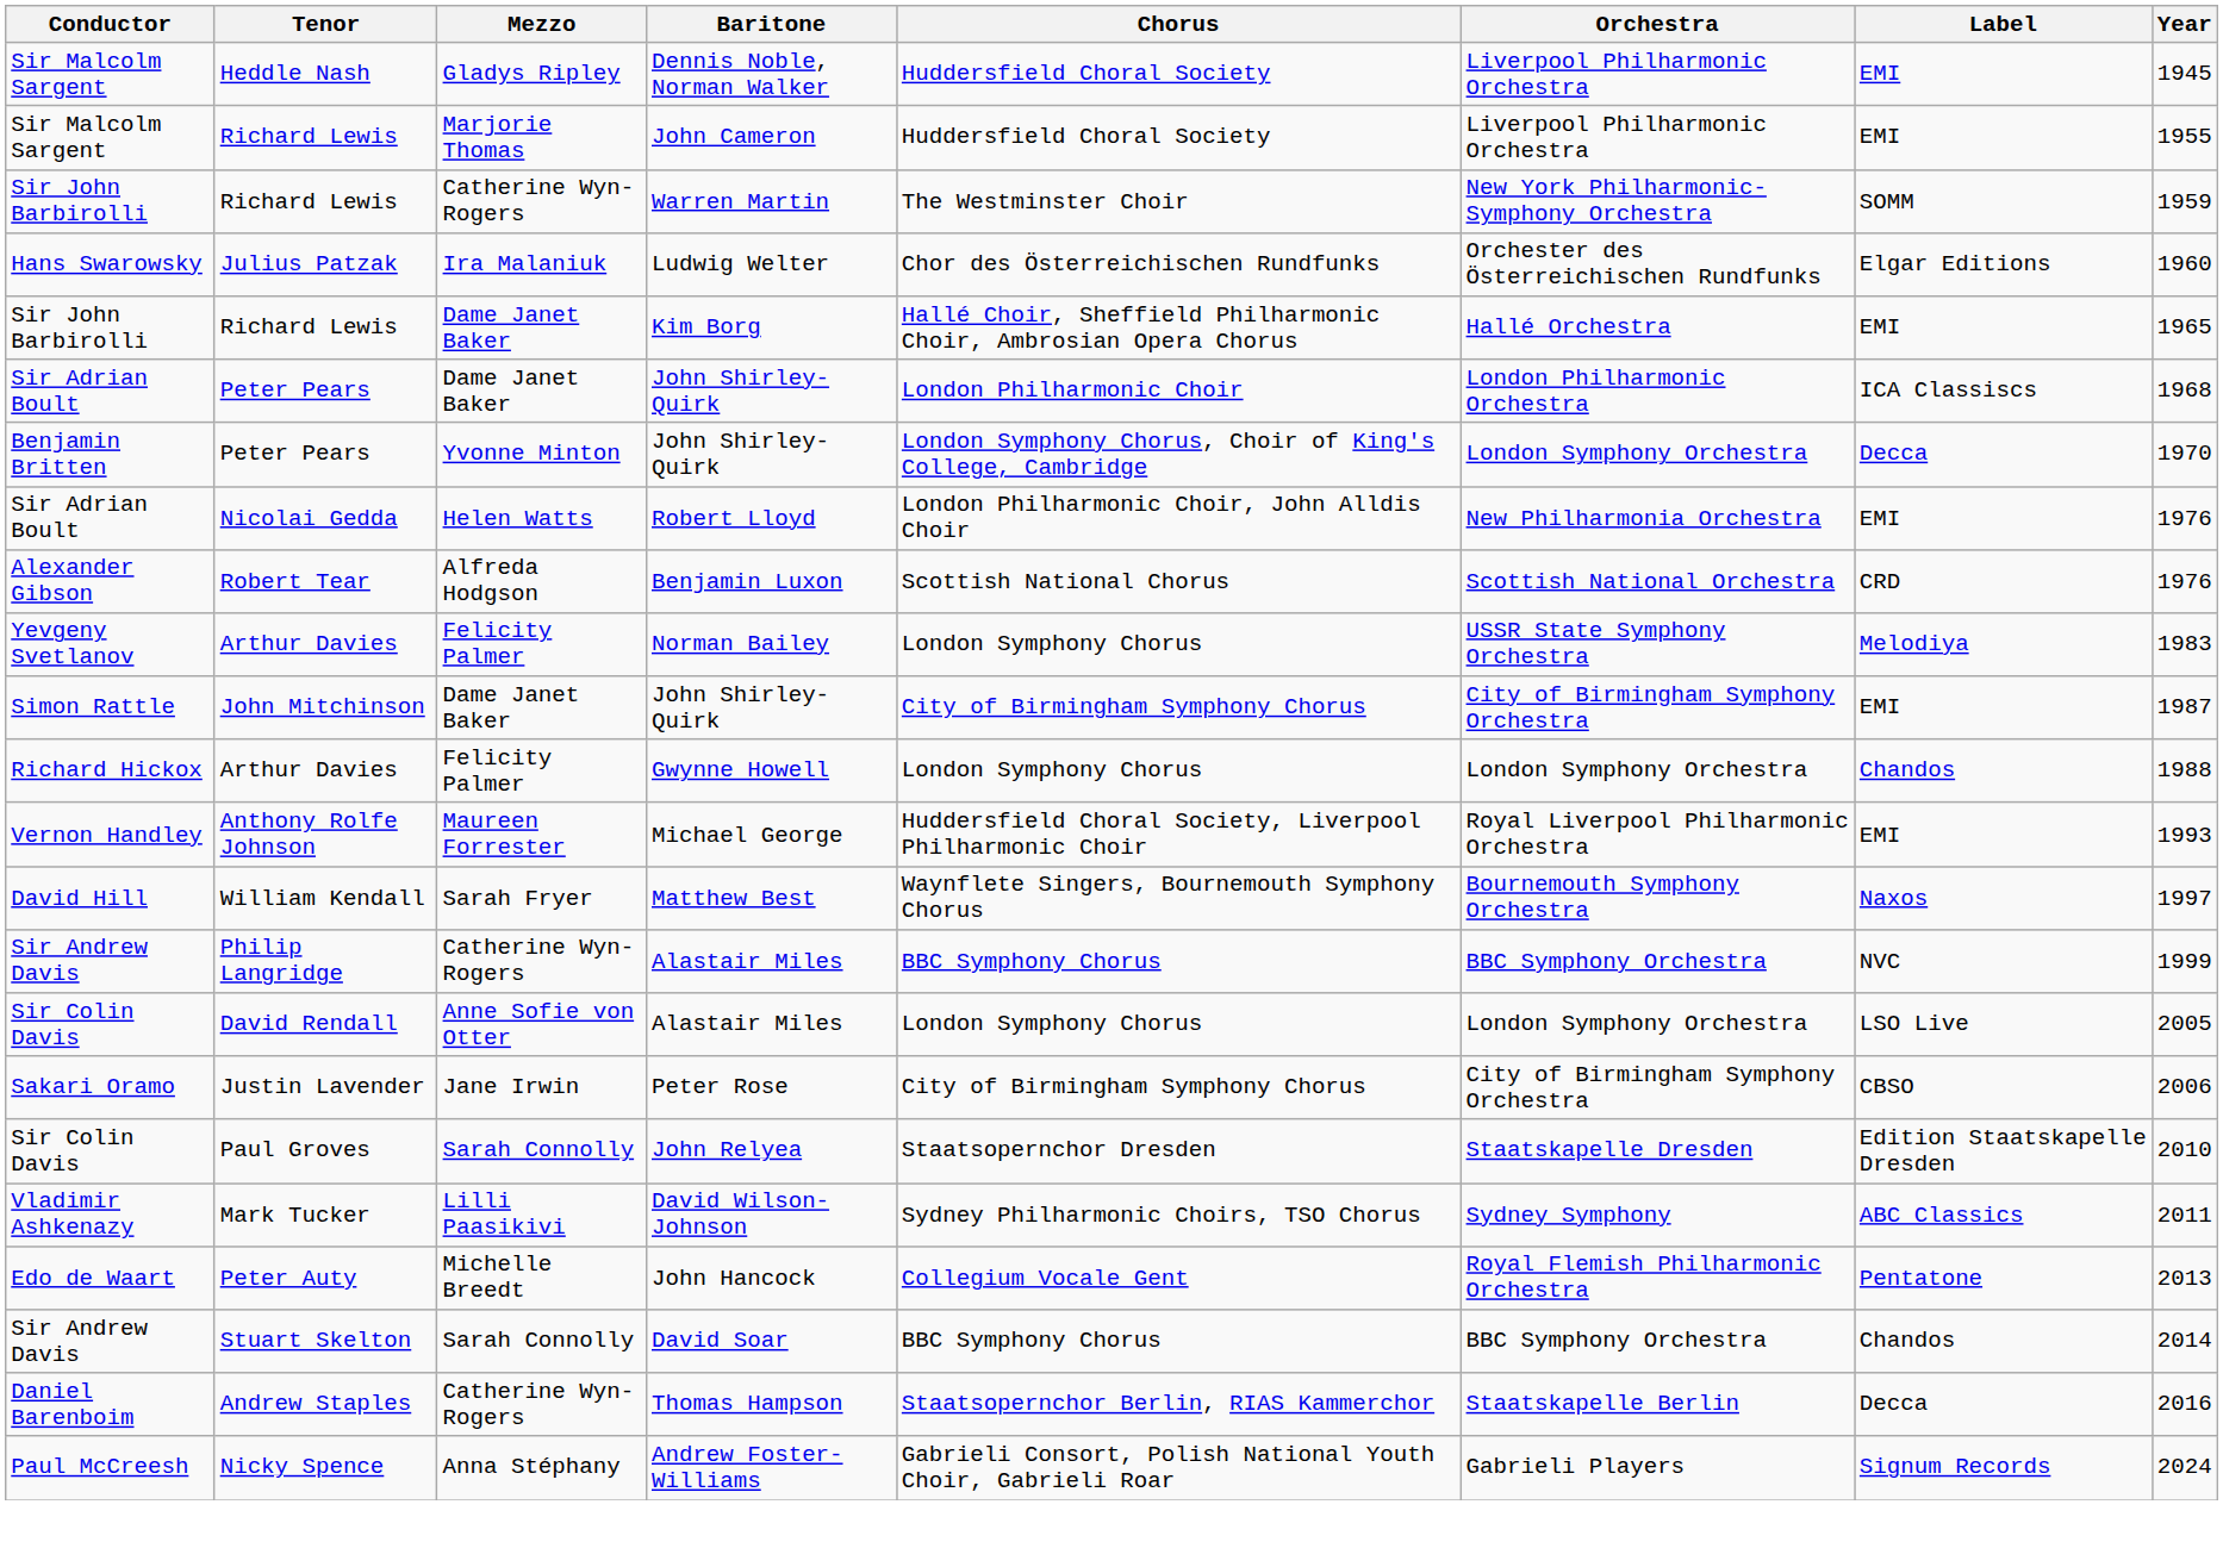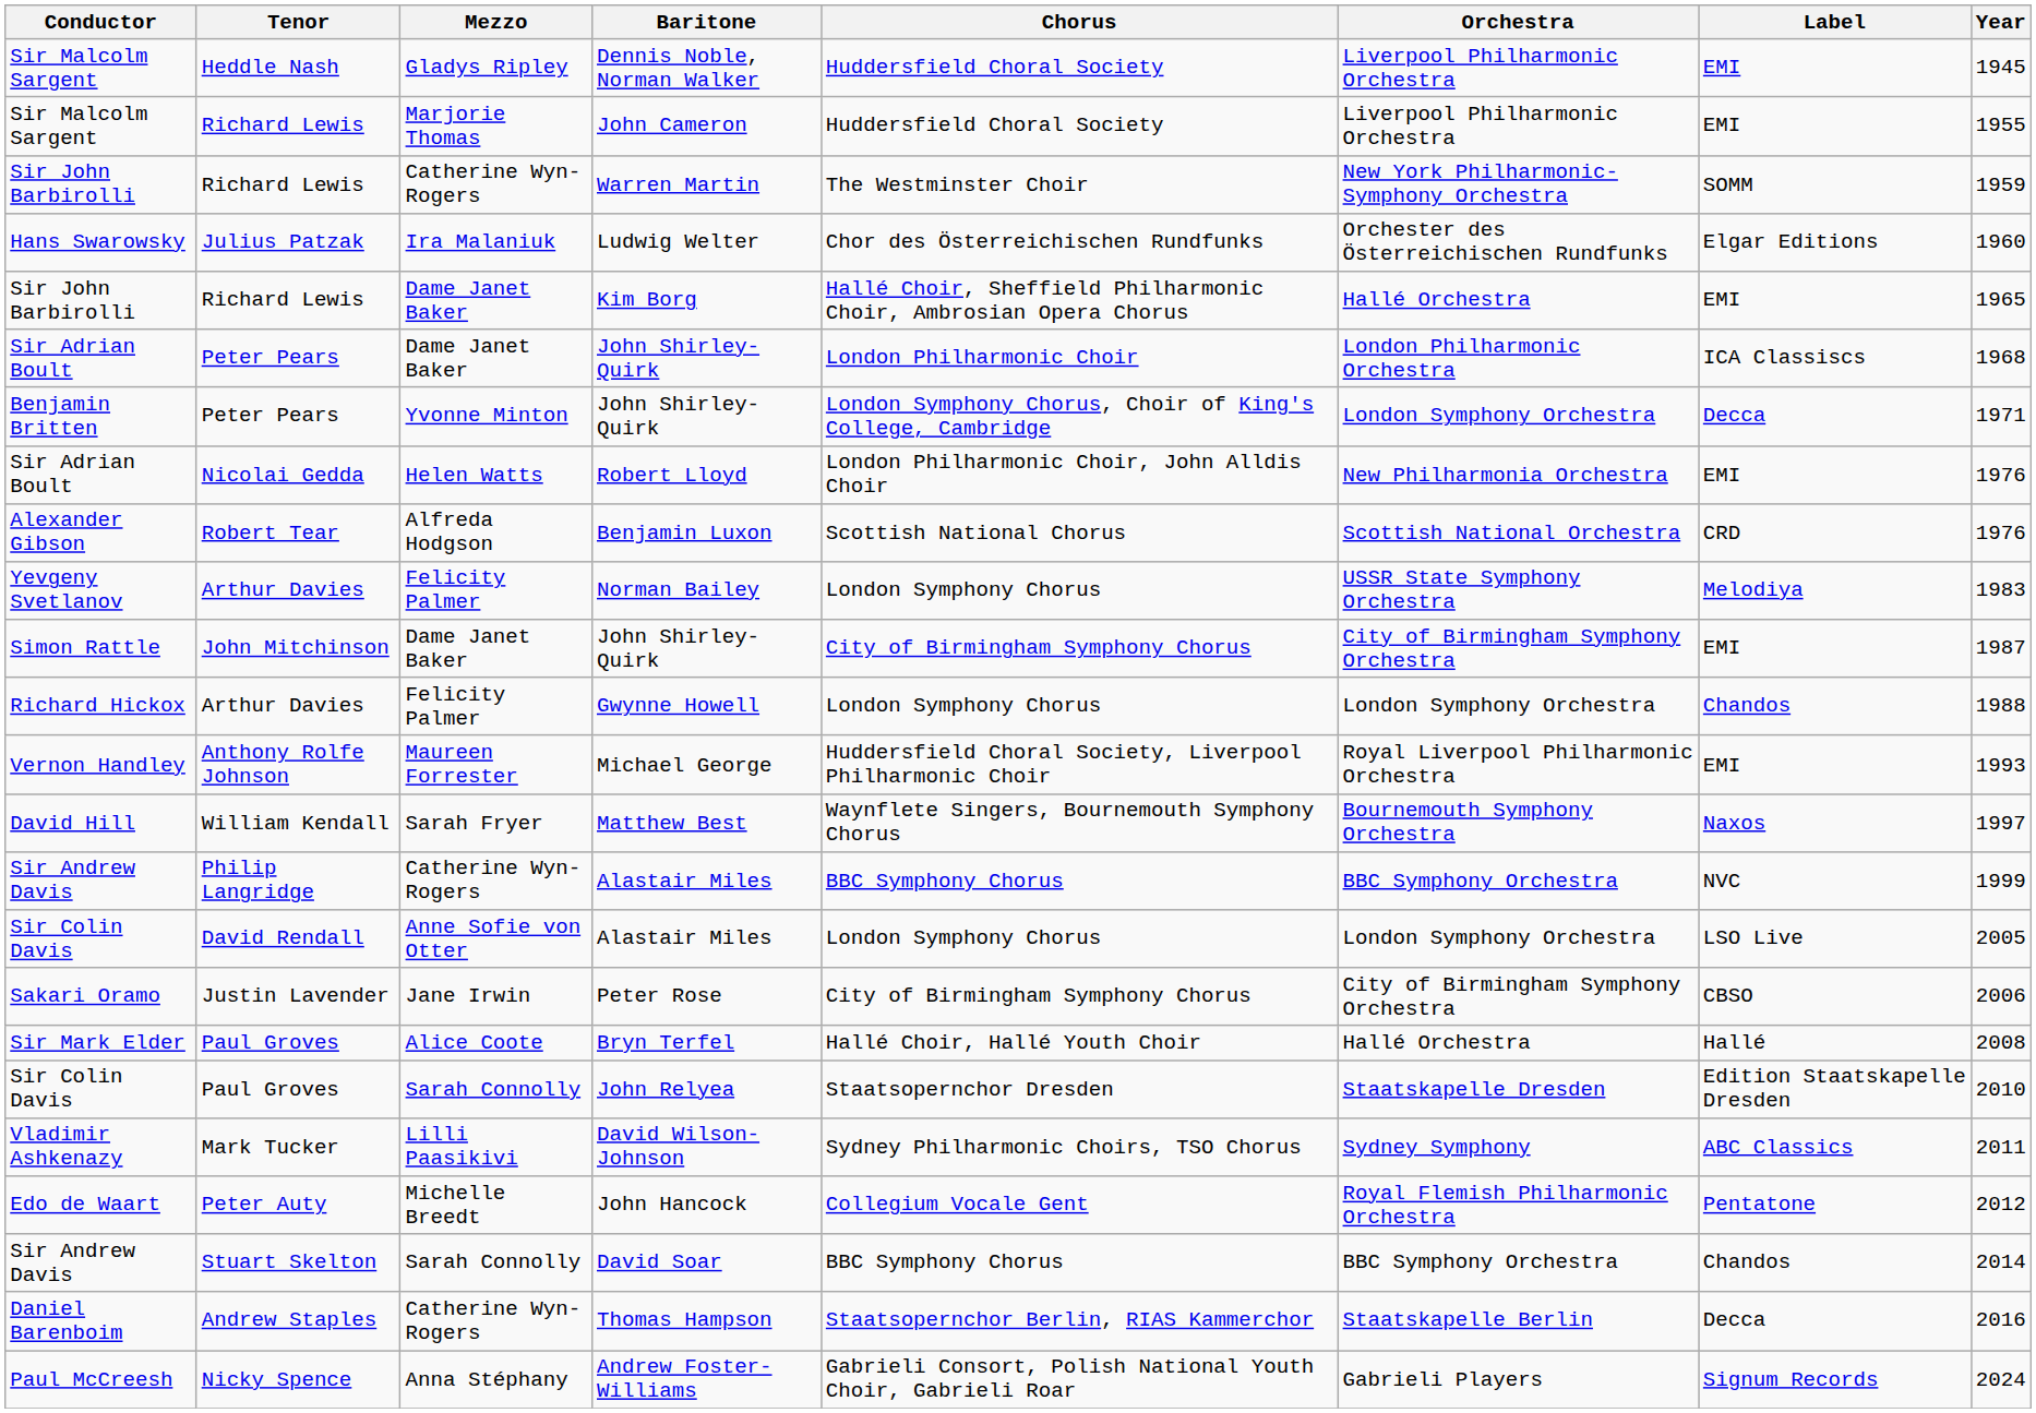Benjamin Britten / John Shirley-Quirk | Year: 1970 -> 1971
+ row: Sir Mark Elder | Paul Groves | Alice Coote | Bryn Terfel | Hallé Choir, Hallé Youth Choir | Hallé Orchestra | Hallé | 2008
John Hancock | Year: 2013 -> 2012
